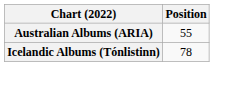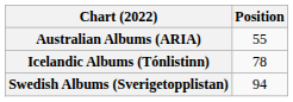+ row: Swedish Albums (Sverigetopplistan) | 94
